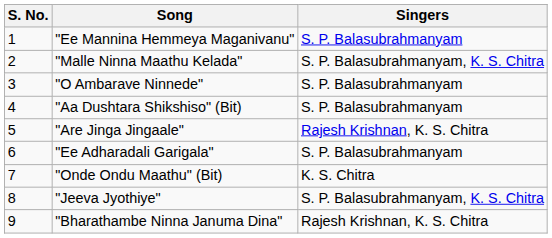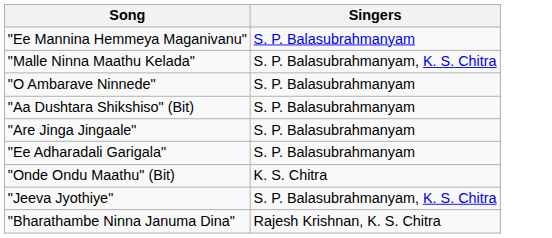- column: S. No. | 1 | 2 | 3 | 4 | 5 | 6 | 7 | 8 | 9
"Are Jinga Jingaale" | Singers: Rajesh Krishnan, K. S. Chitra -> S. P. Balasubrahmanyam
